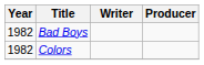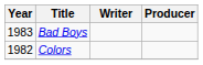Bad Boys | Year: 1982 -> 1983
